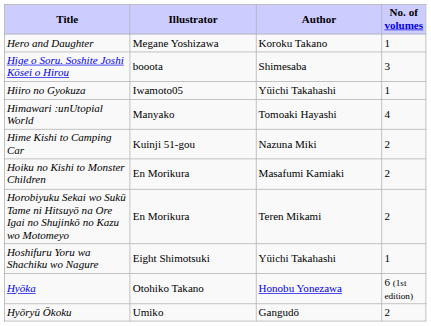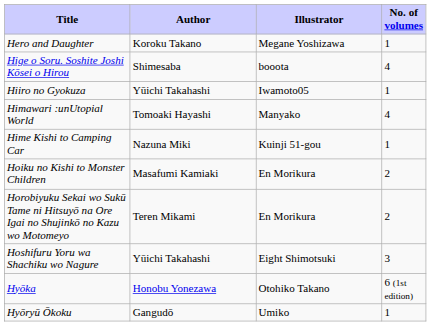columns swapped: Author <-> Illustrator
Hige o Soru. Soshite Joshi Kōsei o Hirou | No. of volumes: 3 -> 4
Hime Kishi to Camping Car | No. of volumes: 2 -> 1
Hoshifuru Yoru wa Shachiku wo Nagure | No. of volumes: 1 -> 3
Hyōryū Ōkoku | No. of volumes: 2 -> 1
